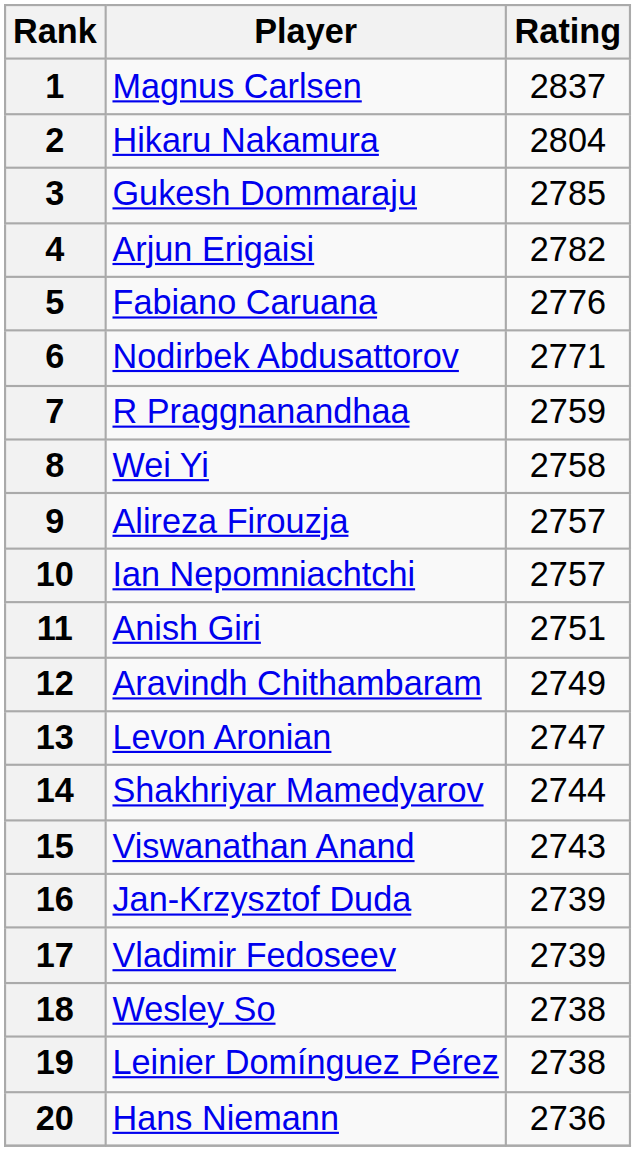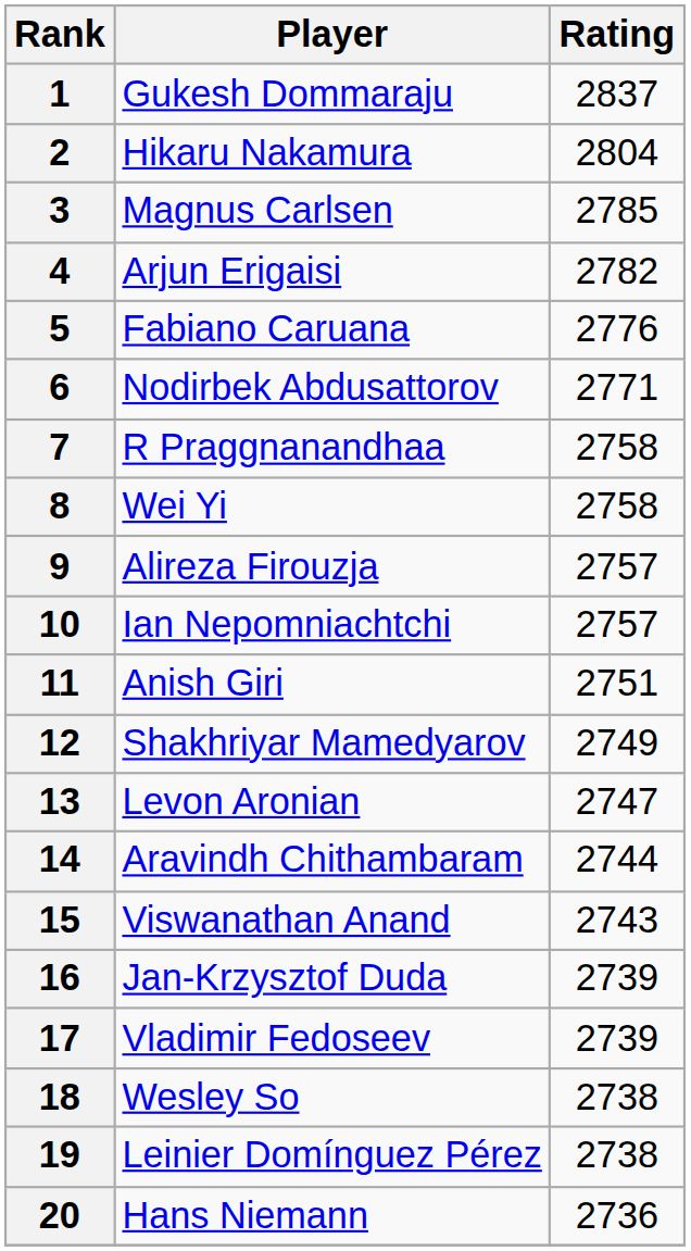1 | Player: Magnus Carlsen -> Gukesh Dommaraju
3 | Player: Gukesh Dommaraju -> Magnus Carlsen
7 | Rating: 2759 -> 2758
12 | Player: Aravindh Chithambaram -> Shakhriyar Mamedyarov
14 | Player: Shakhriyar Mamedyarov -> Aravindh Chithambaram
